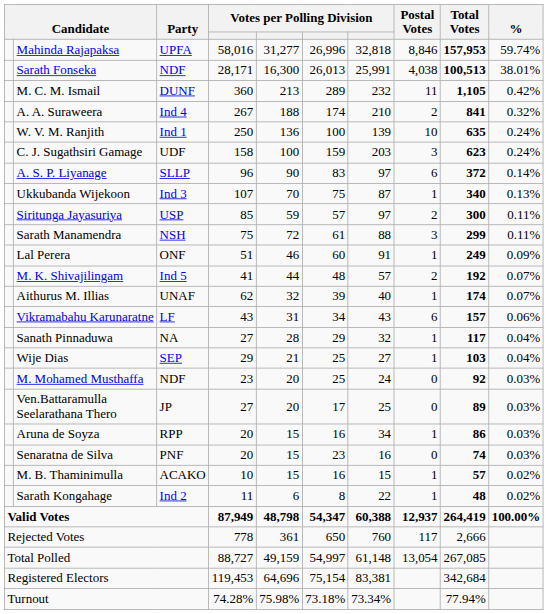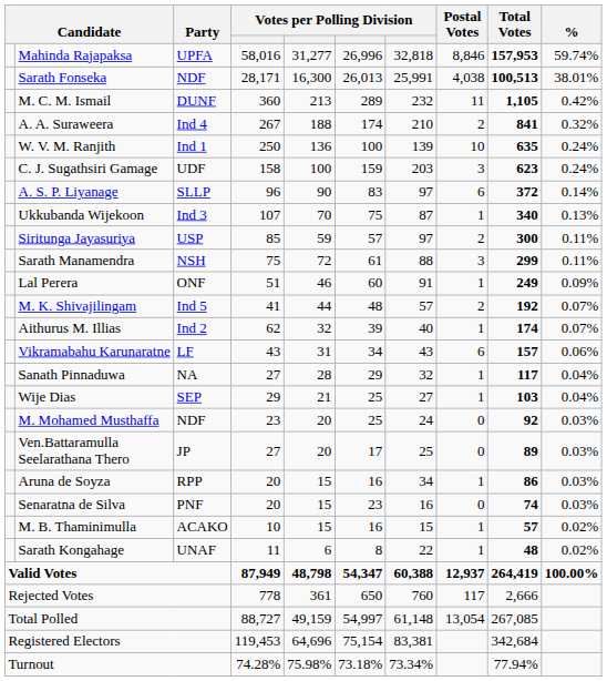Aithurus M. Illias | Party: UNAF -> Ind 2
Sarath Kongahage | Party: Ind 2 -> UNAF
